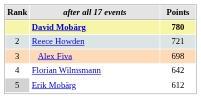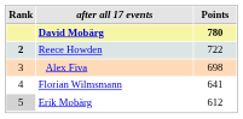Reece Howden | Rank: normal -> bold
Reece Howden | Points: 721 -> 722
Florian Wilmsmann | Points: 642 -> 641
